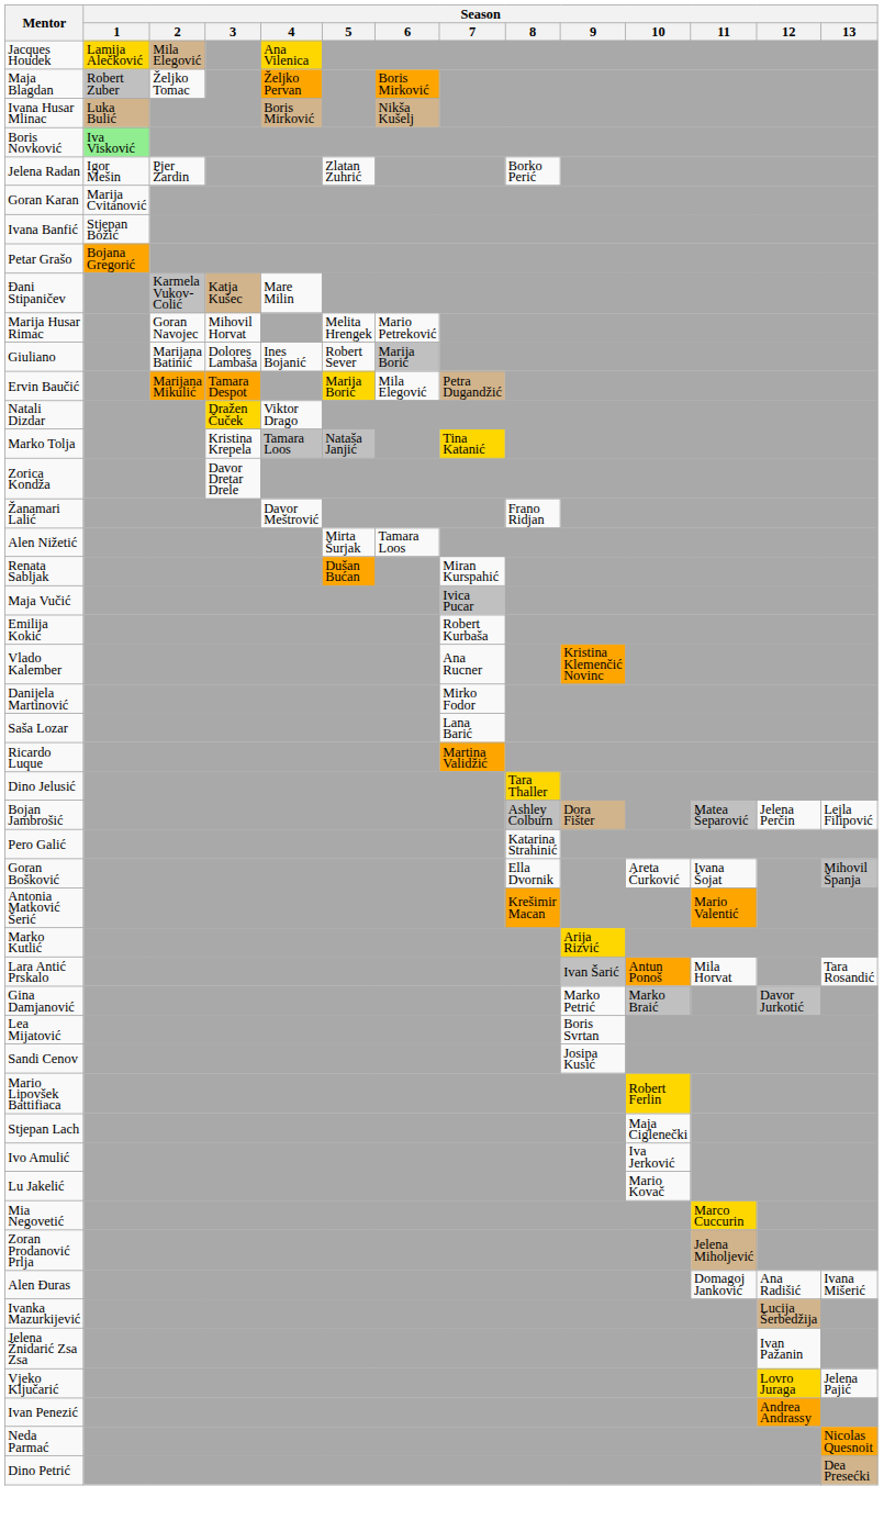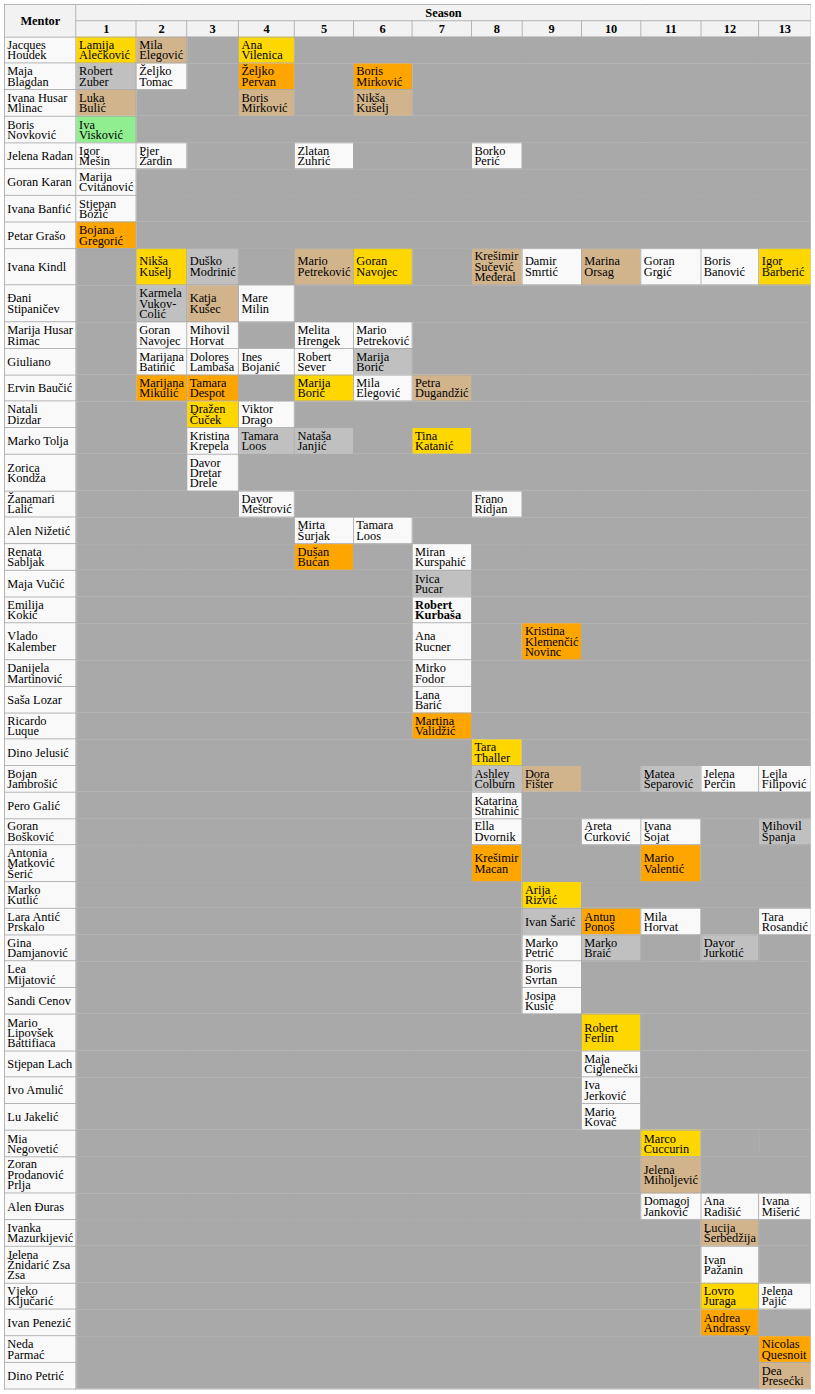+ row: Ivana Kindl | Nikša Kušelj | Duško Modrinić | Mario Petreković | Goran Navojec | Krešimir Sučević Međeral | Damir Smrtić | Marina Orsag | Goran Grgić | Boris Banović | Igor Barberić
Emilija Kokić | Season / 7: normal -> bold
